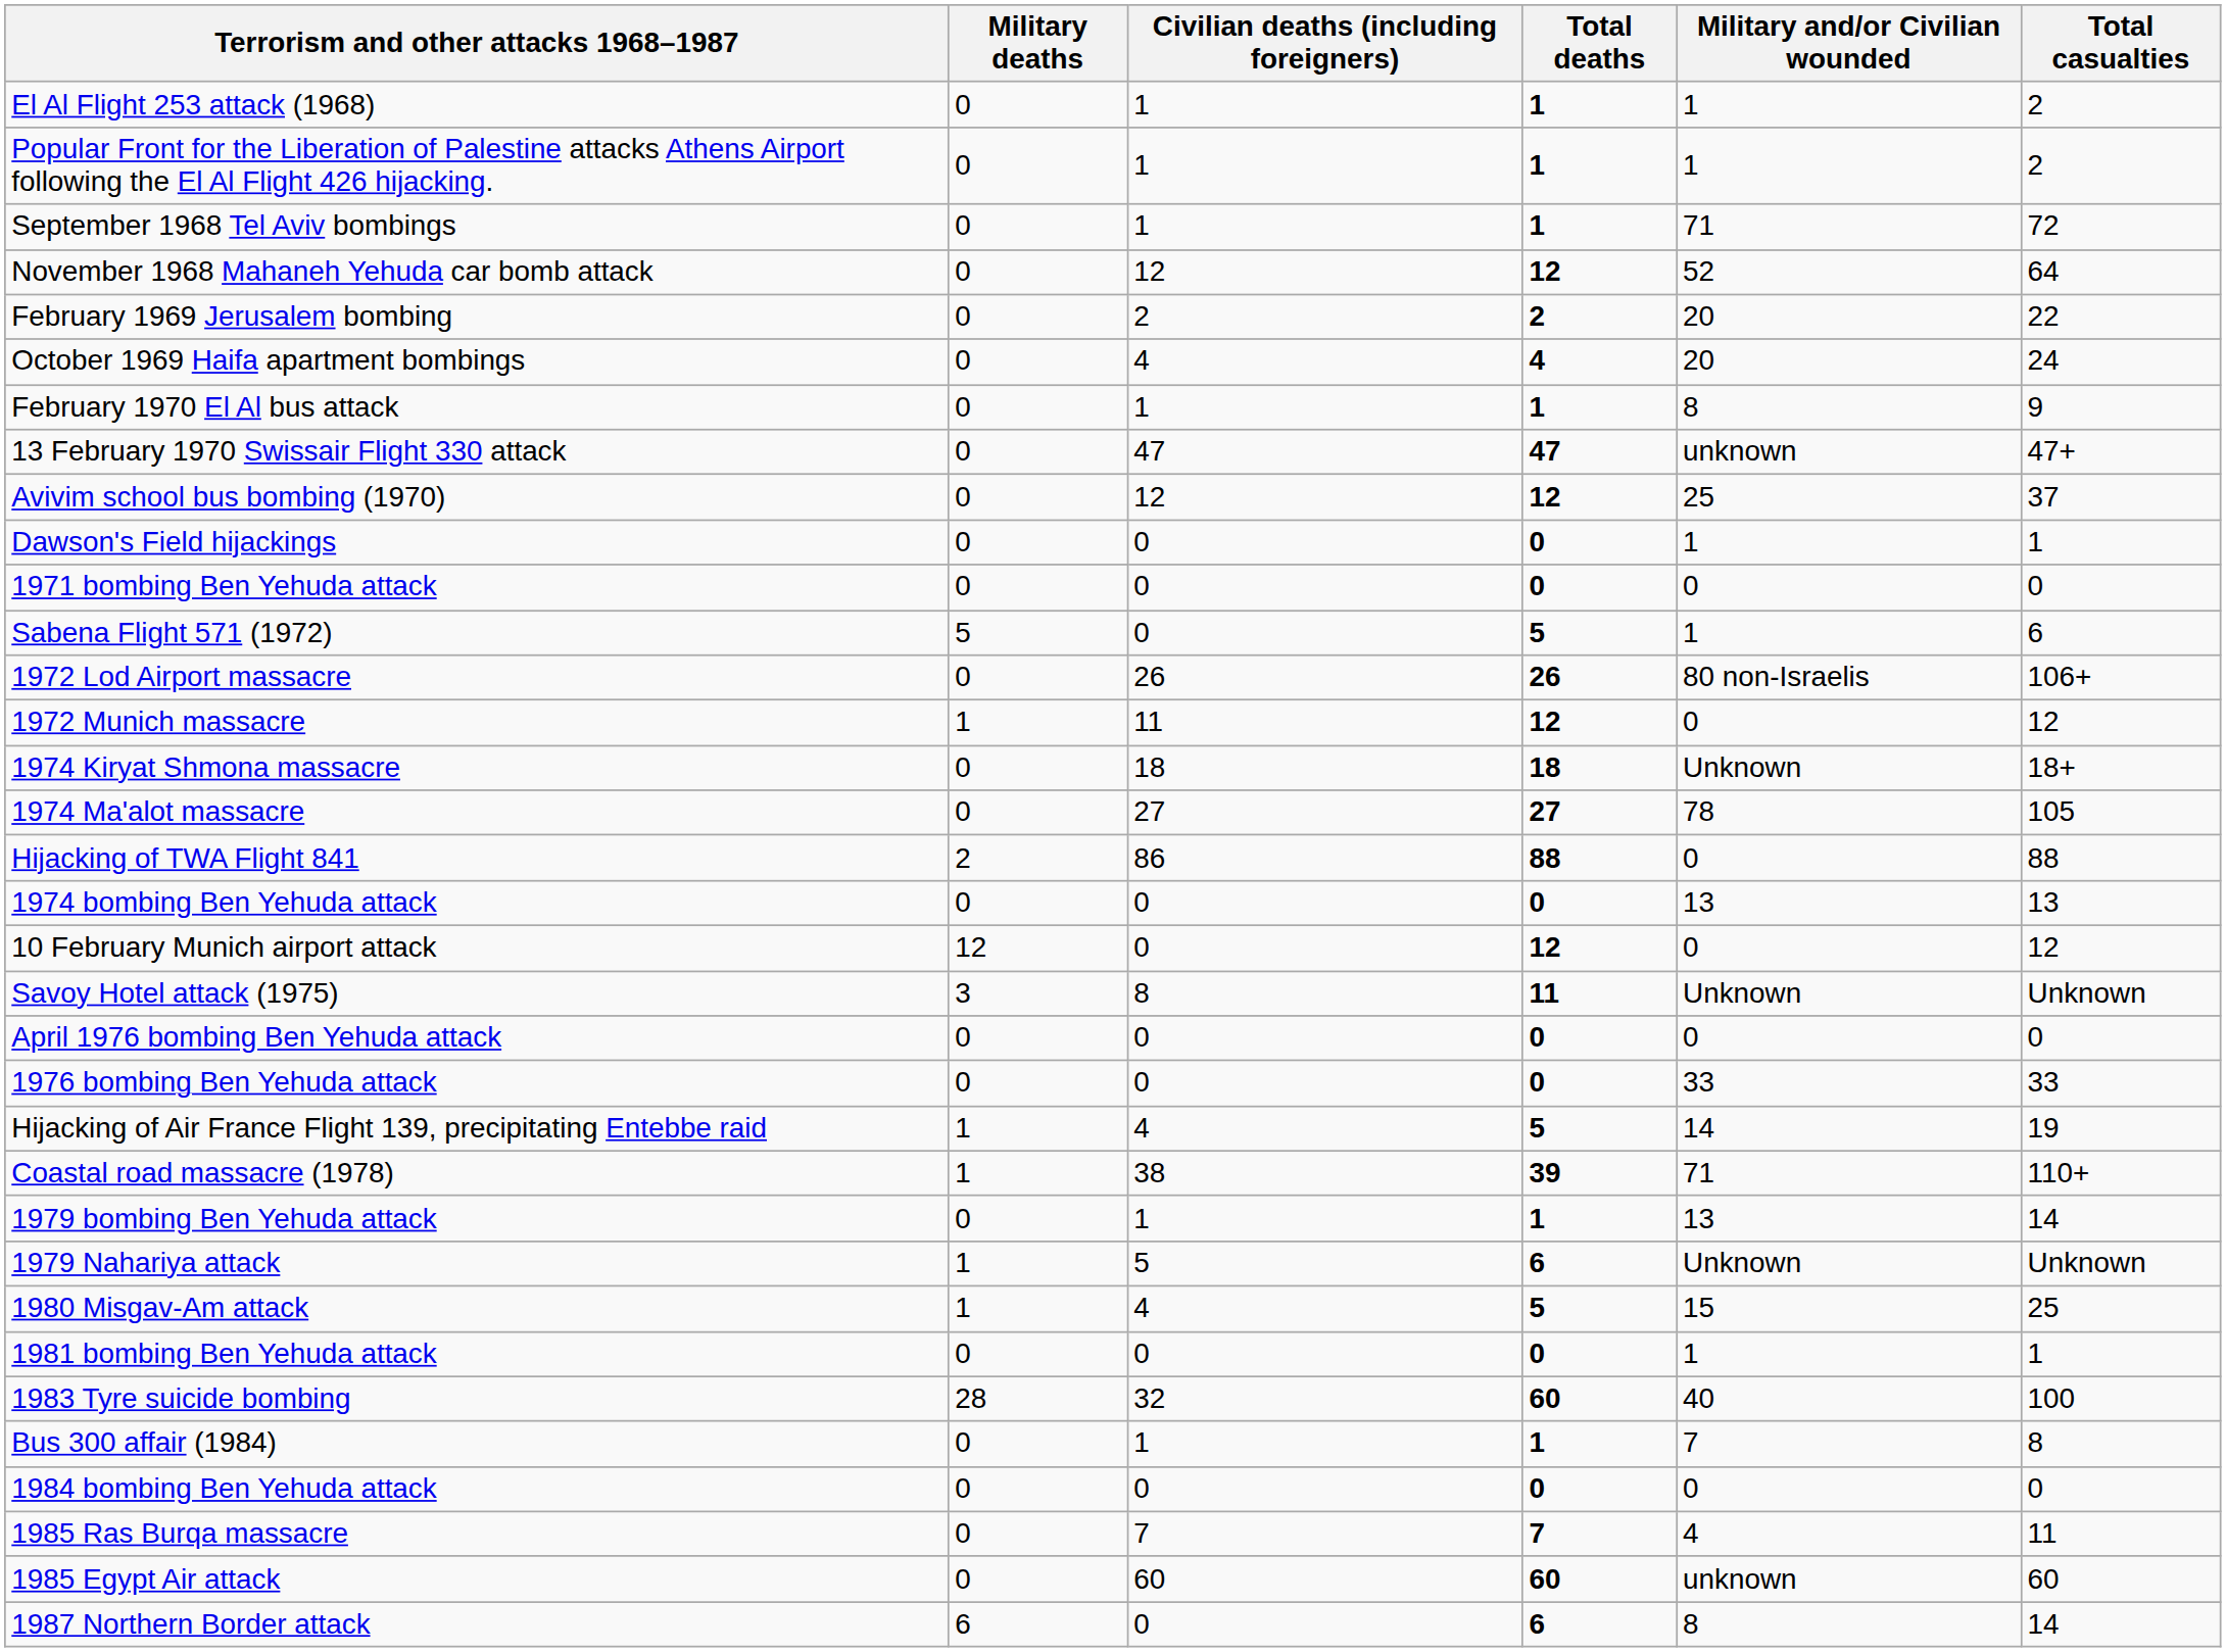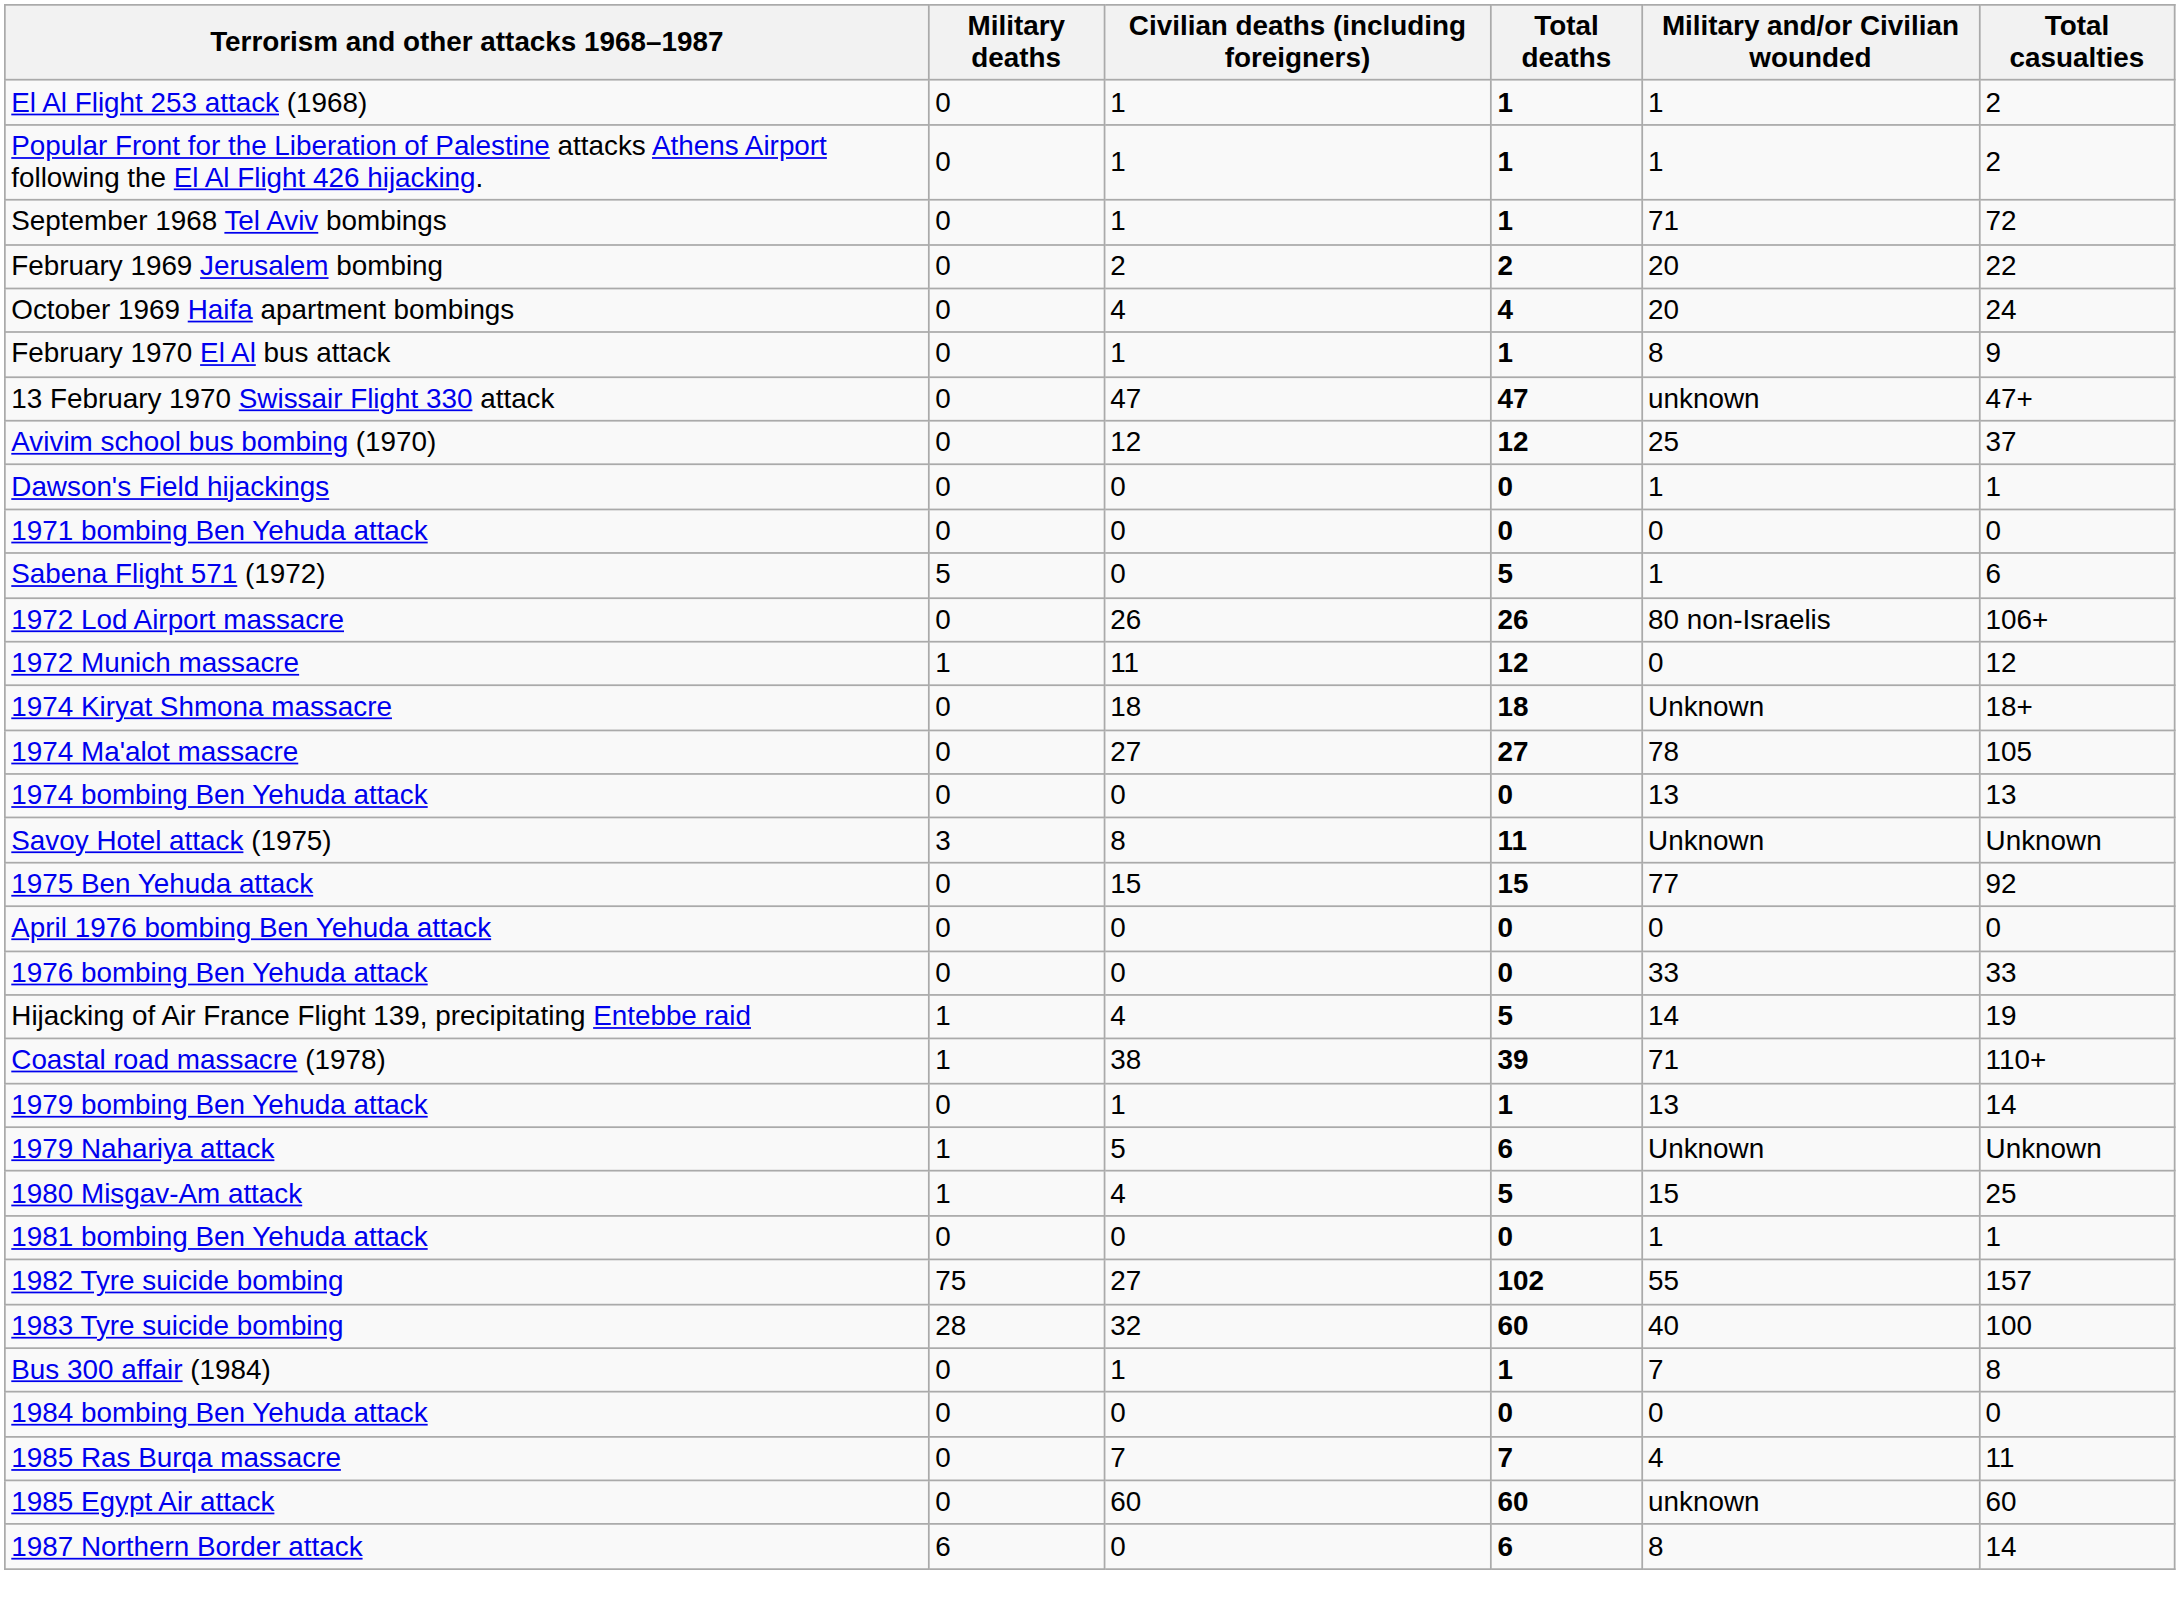- row: November 1968 Mahaneh Yehuda car bomb attack | 0 | 12 | 12 | 52 | 64
- row: Hijacking of TWA Flight 841 | 2 | 86 | 88 | 0 | 88
- row: 10 February Munich airport attack | 12 | 0 | 12 | 0 | 12
+ row: 1975 Ben Yehuda attack | 0 | 15 | 15 | 77 | 92
+ row: 1982 Tyre suicide bombing | 75 | 27 | 102 | 55 | 157
